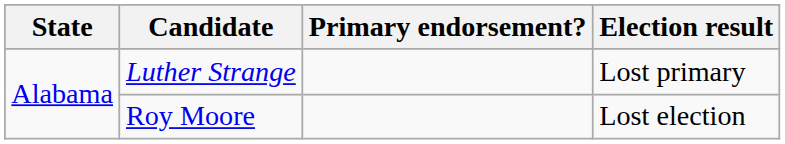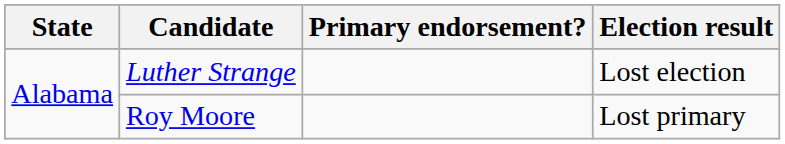Luther Strange | Election result: Lost primary -> Lost election
Roy Moore | Election result: Lost election -> Lost primary
